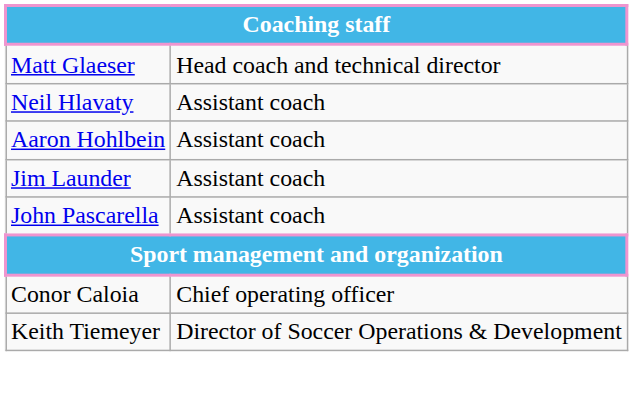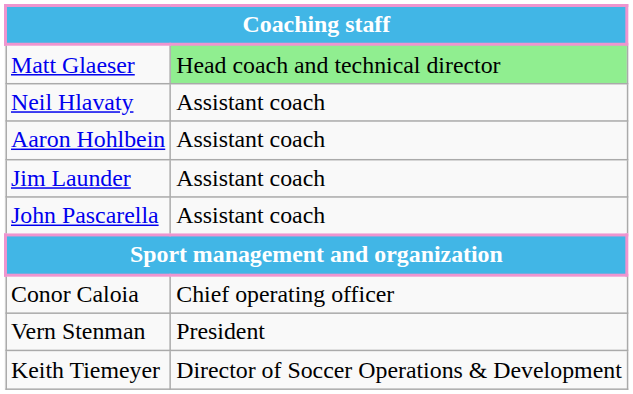Matt Glaeser | column 2: no background -> lightgreen background
+ row: Vern Stenman | President
